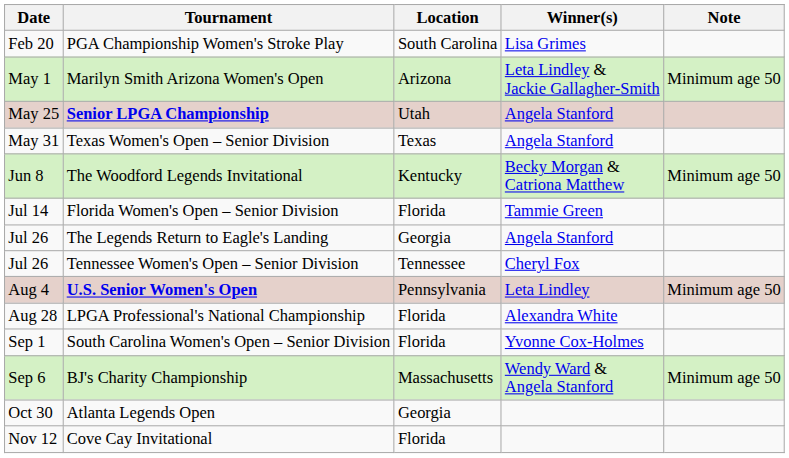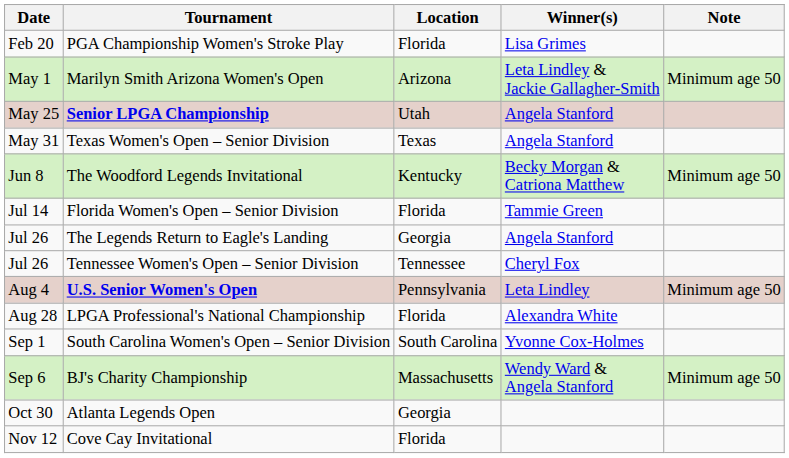PGA Championship Women's Stroke Play | Location: South Carolina -> Florida
South Carolina Women's Open – Senior Division | Location: Florida -> South Carolina
